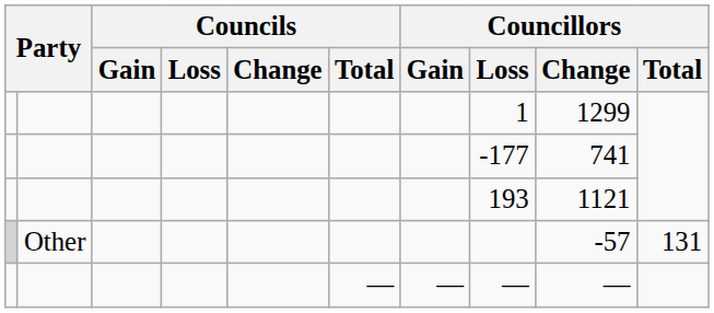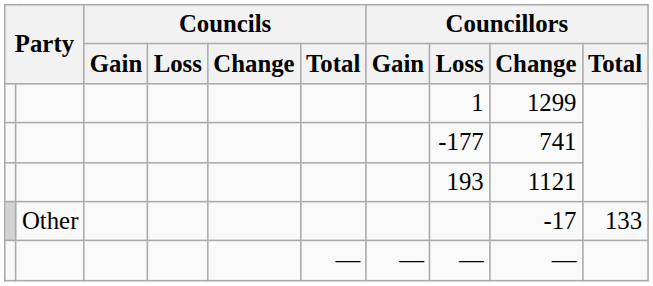Other | Councillors / Change: -57 -> -17
Other | Councillors / Total: 131 -> 133
